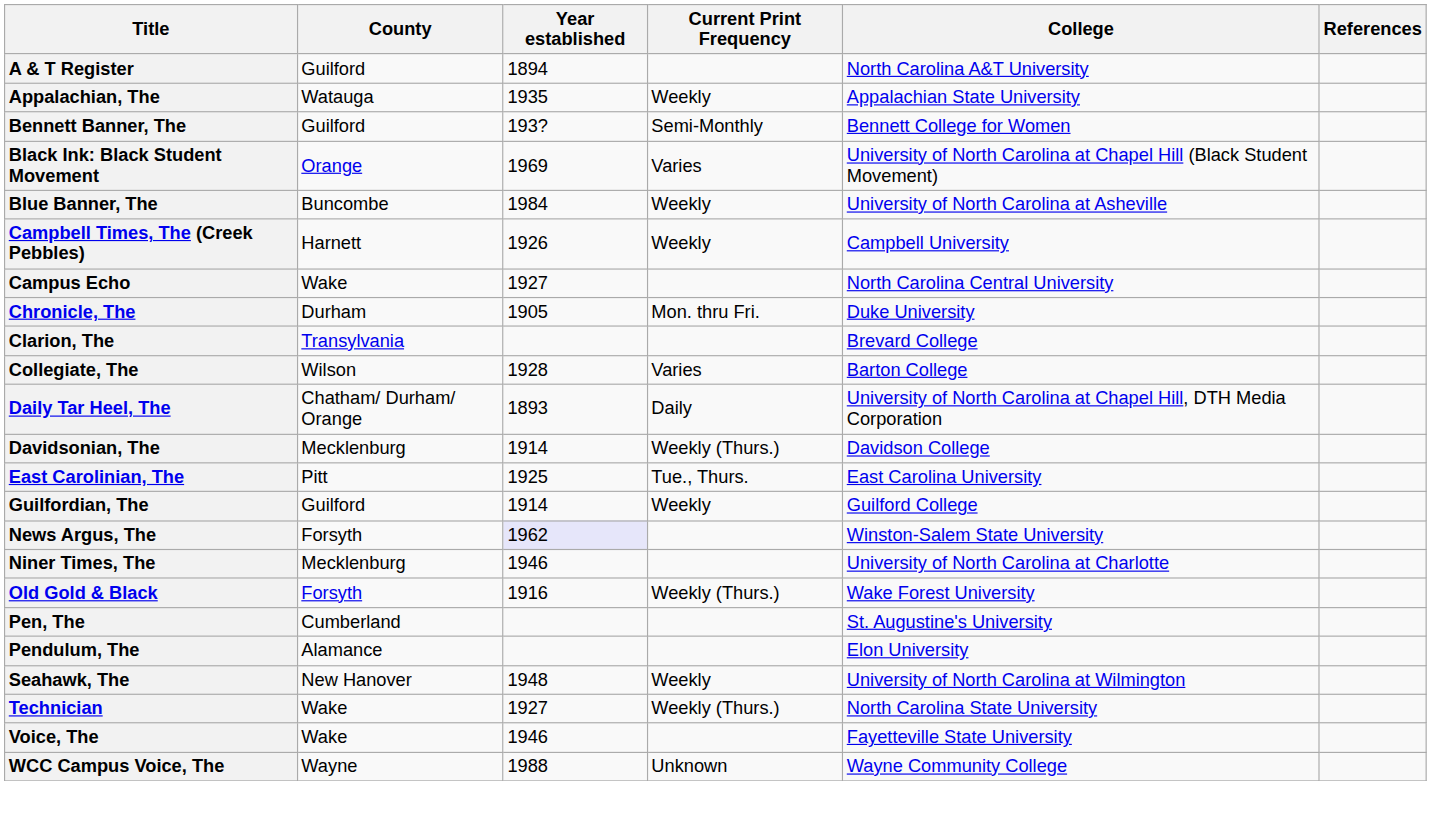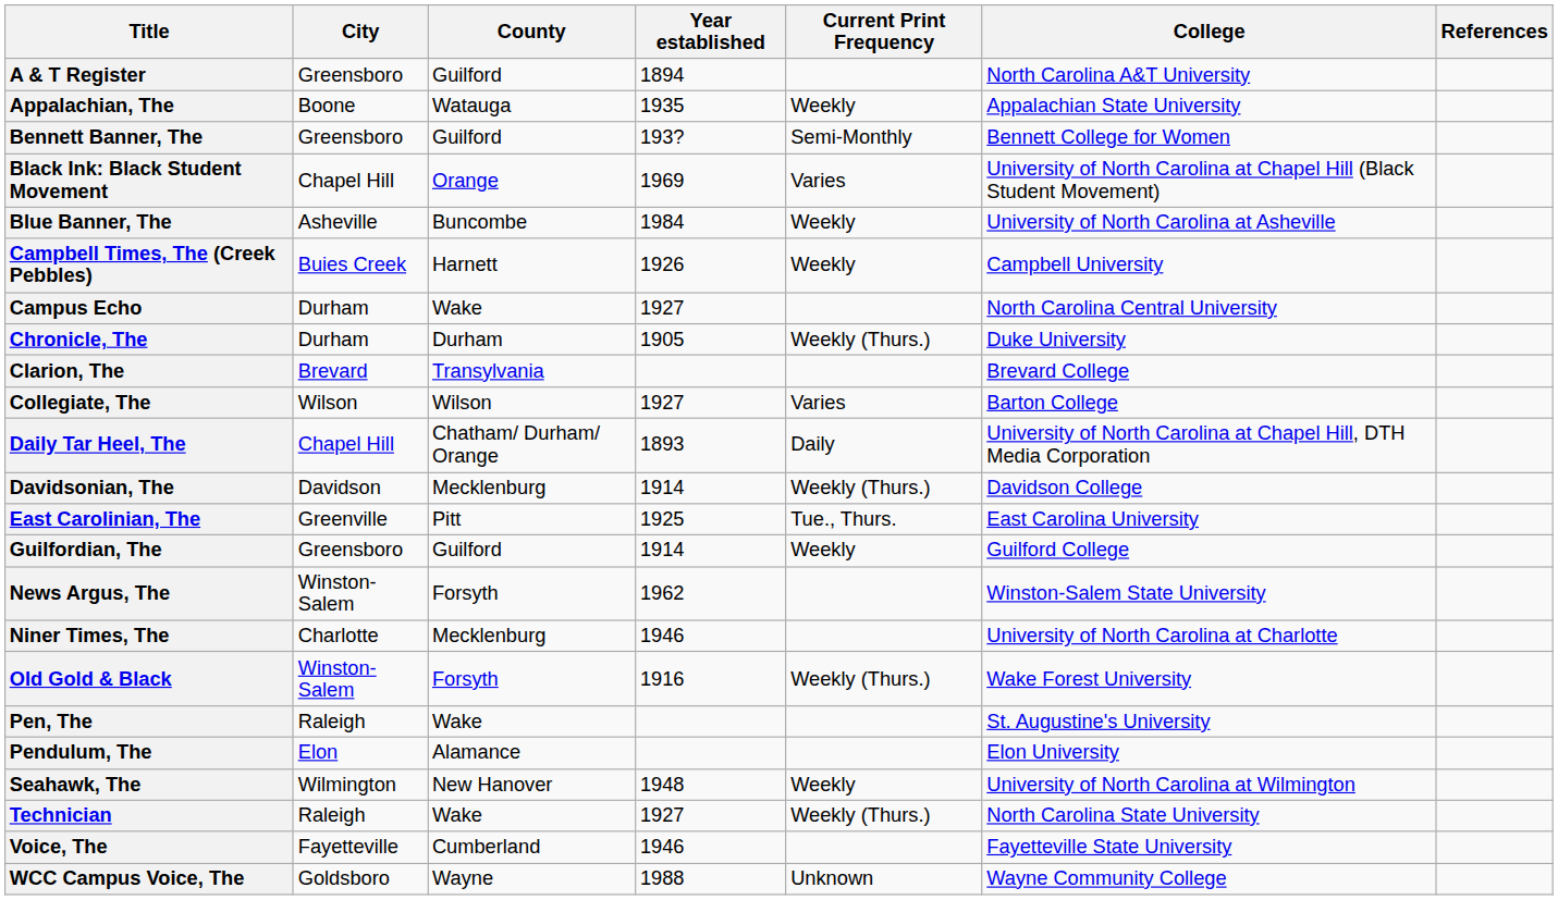+ column: City | Greensboro | Boone | Greensboro | Chapel Hill | Asheville | Buies Creek | Durham | Durham | Brevard | Wilson | Chapel Hill | Davidson | Greenville | Greensboro | Winston-Salem | Charlotte | Winston-Salem | Raleigh | Elon | Wilmington | Raleigh | Fayetteville | Goldsboro
Chronicle, The | Current Print Frequency: Mon. thru Fri. -> Weekly (Thurs.)
Collegiate, The | Year established: 1928 -> 1927
News Argus, The | Year established: lavender background -> no background
Pen, The | County: Cumberland -> Wake
Voice, The | County: Wake -> Cumberland
